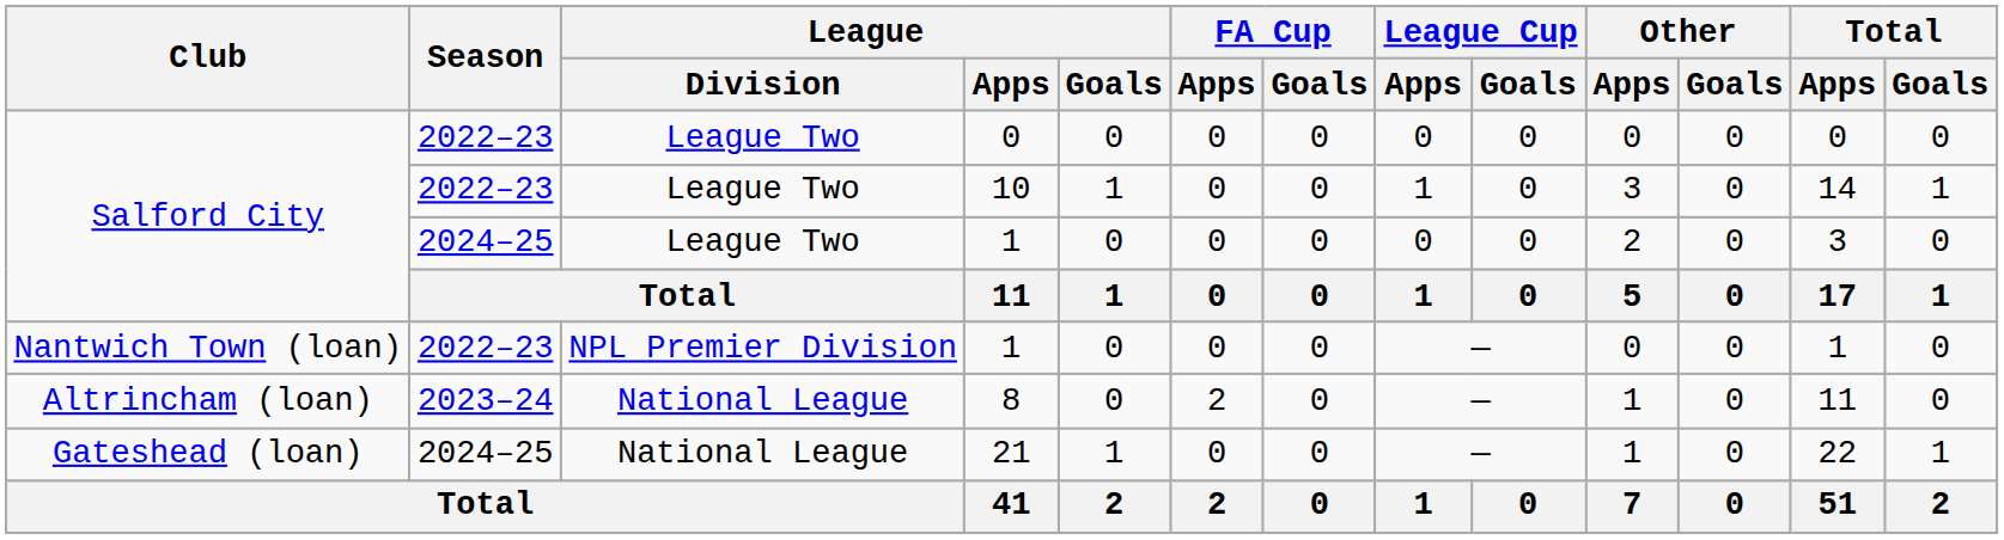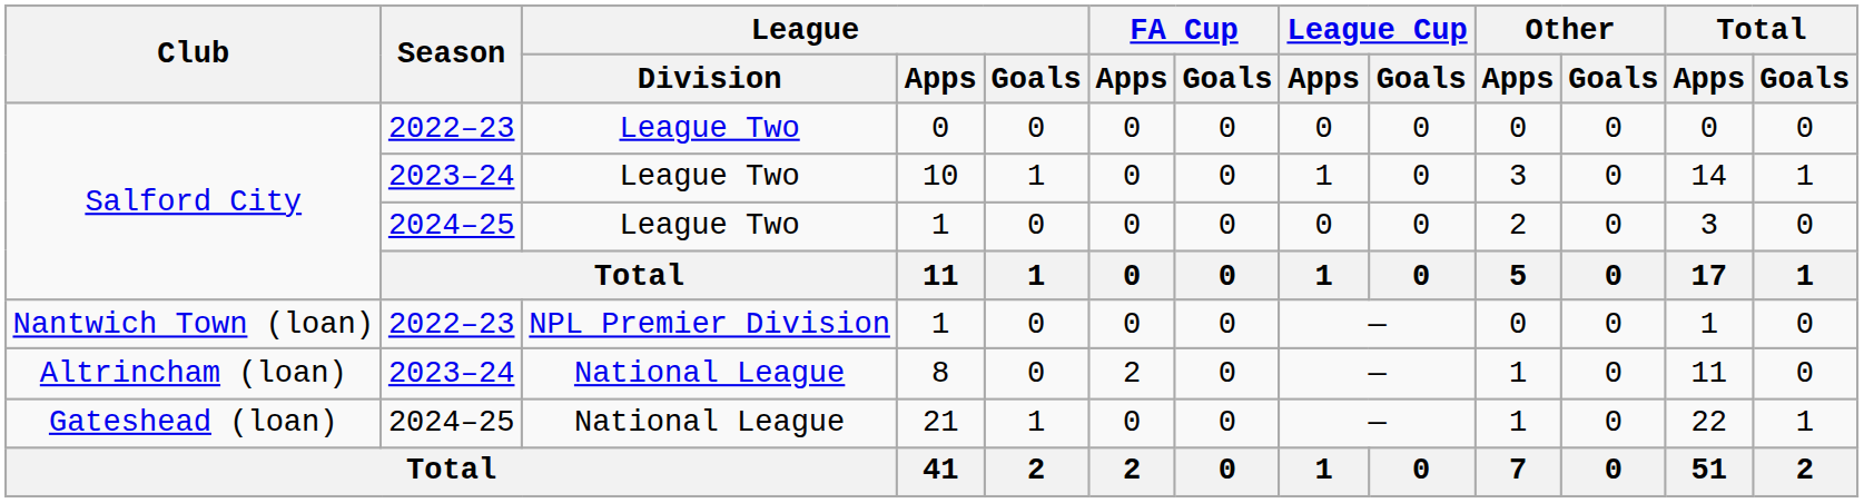10 | Season: 2022–23 -> 2023–24
